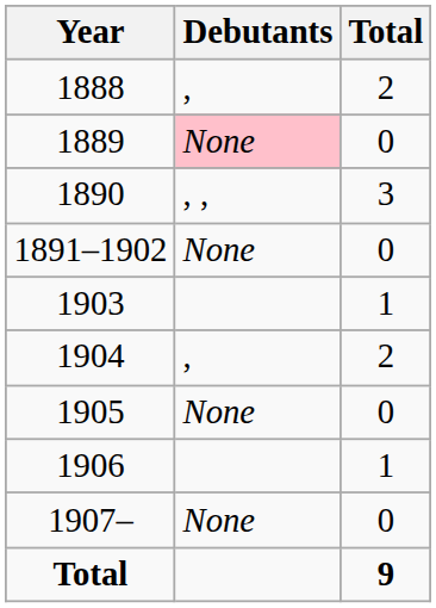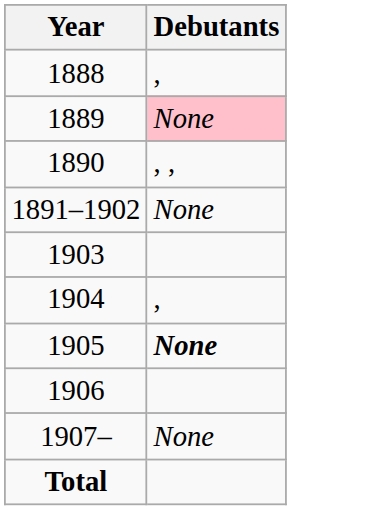- column: Total | 2 | 0 | 3 | 0 | 1 | 2 | 0 | 1 | 0 | 9
1905 | Debutants: normal -> bold
